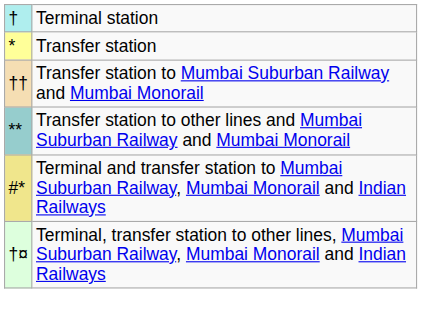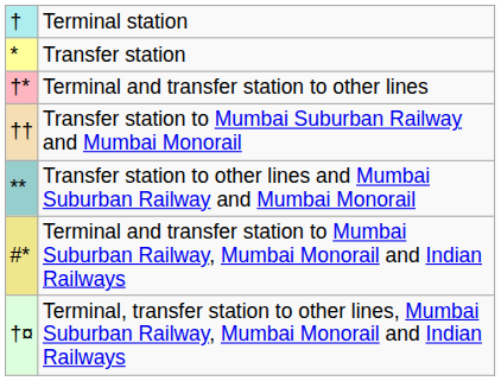+ row: †* | Terminal and transfer station to other lines
